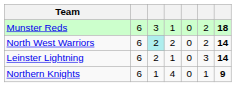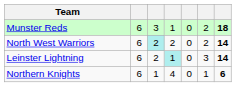Leinster Lightning | column 4: no background -> paleturquoise background
Northern Knights | column 7: 9 -> 6
